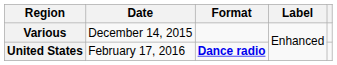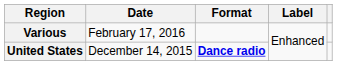Various | Date: December 14, 2015 -> February 17, 2016
United States | Date: February 17, 2016 -> December 14, 2015
